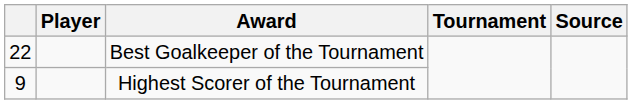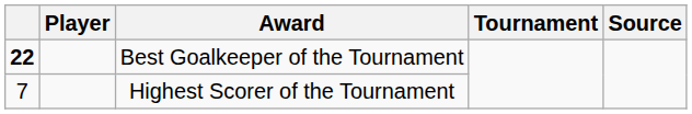Best Goalkeeper of the Tournament | column 1: normal -> bold
Highest Scorer of the Tournament | column 1: 9 -> 7
